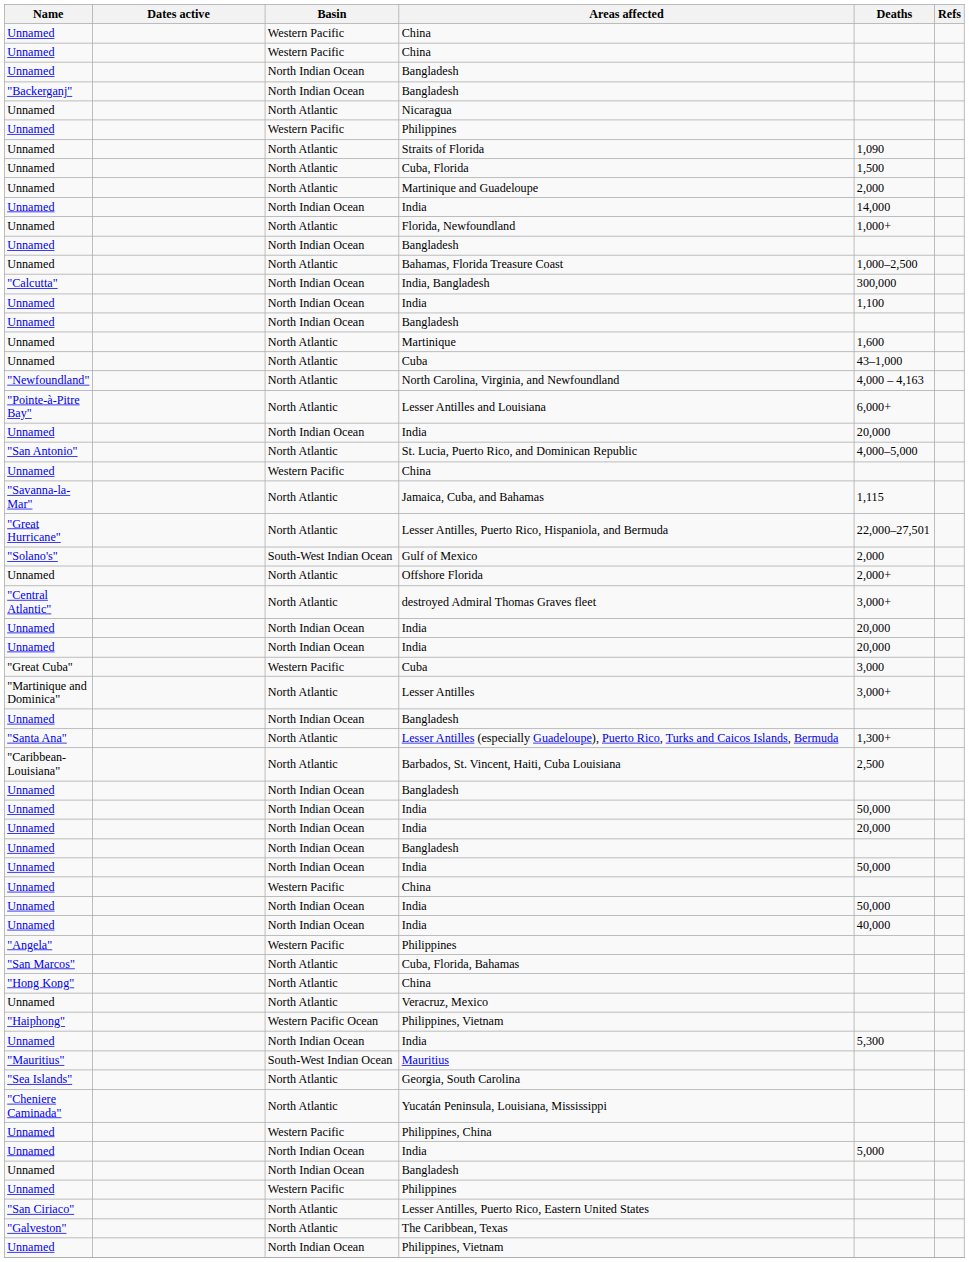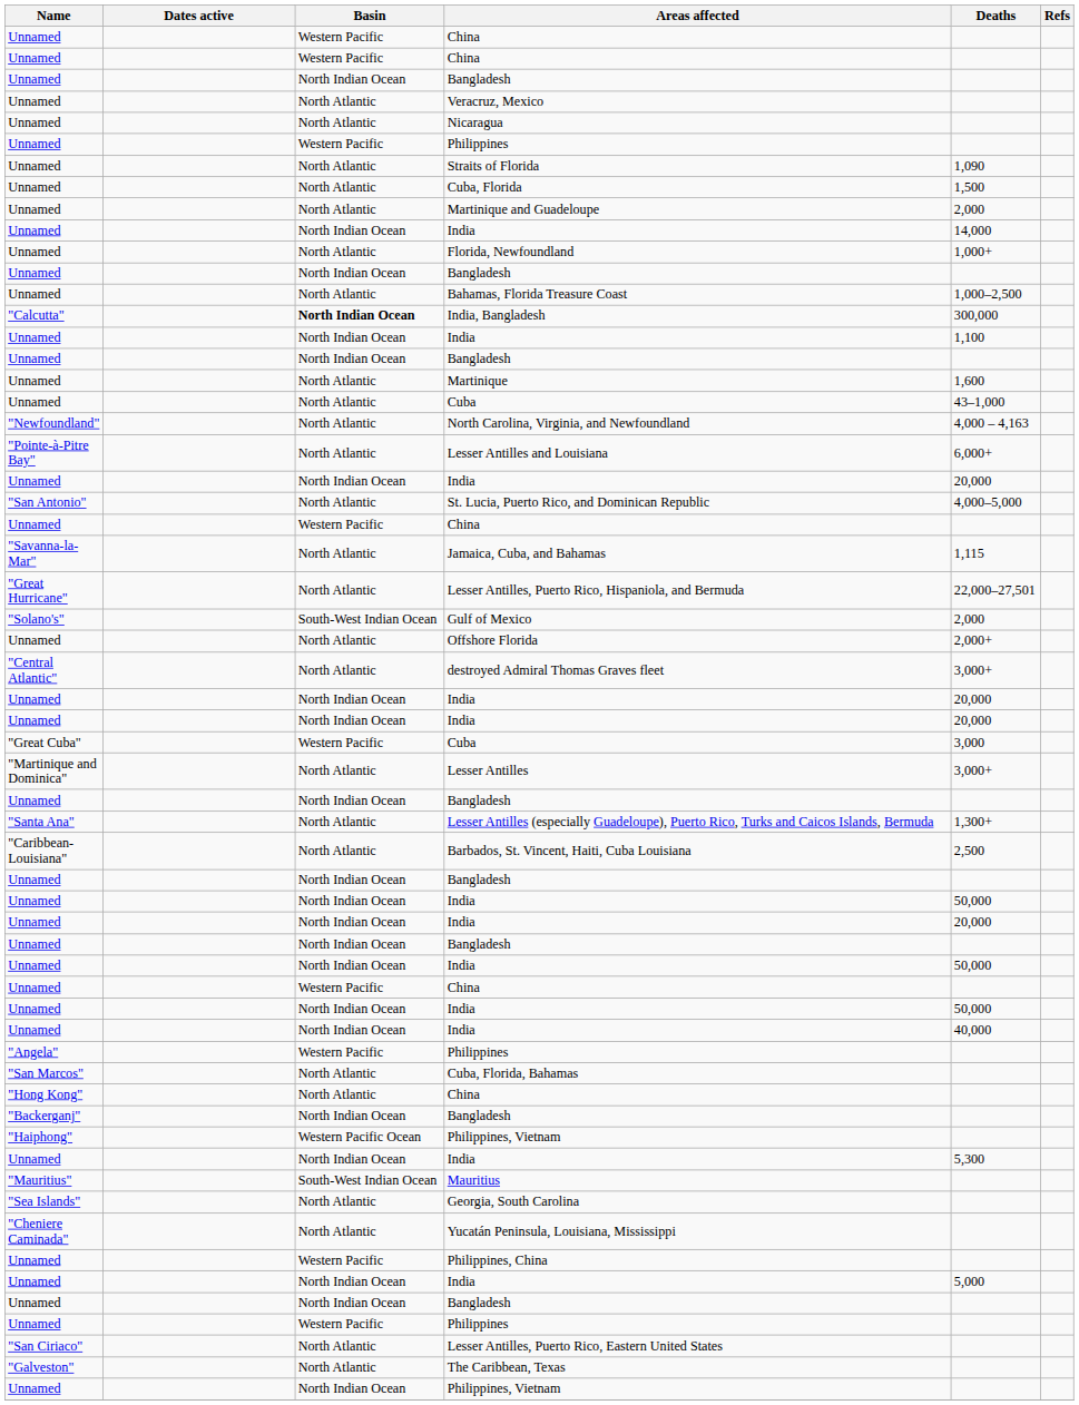rows swapped: Veracruz, Mexico <-> "Backerganj" / Bangladesh
India, Bangladesh | Basin: normal -> bold
